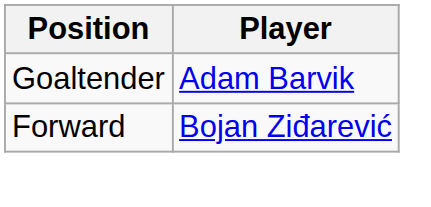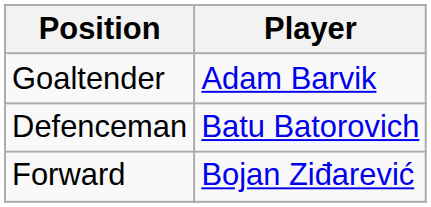+ row: Defenceman | Batu Batorovich
